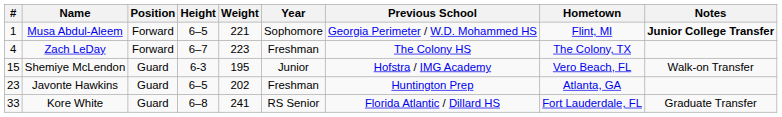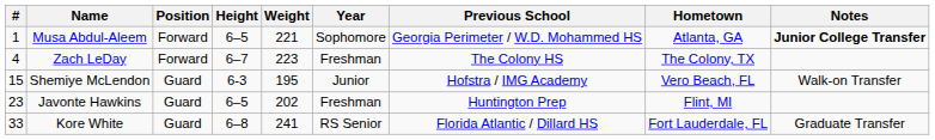Musa Abdul-Aleem | Hometown: Flint, MI -> Atlanta, GA
Javonte Hawkins | Hometown: Atlanta, GA -> Flint, MI
